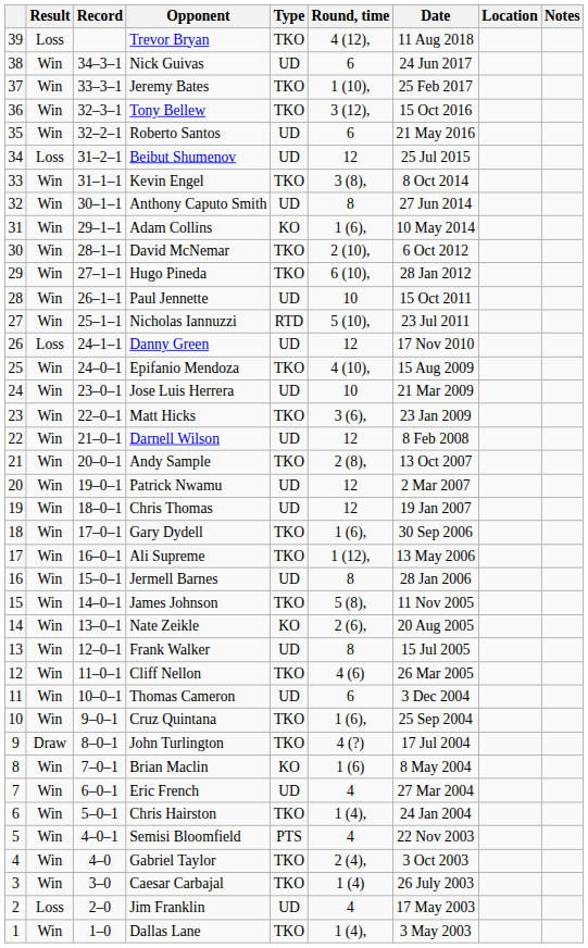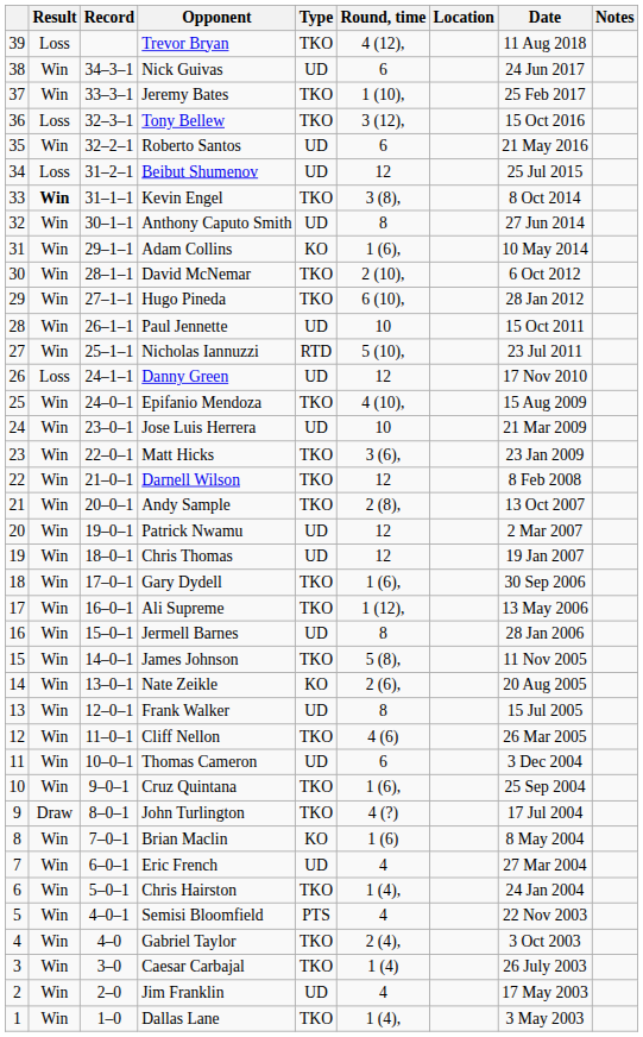columns swapped: Date <-> Location
Tony Bellew | Result: Win -> Loss
Kevin Engel | Result: normal -> bold
Darnell Wilson | Type: UD -> TKO
Jim Franklin | Result: Loss -> Win
